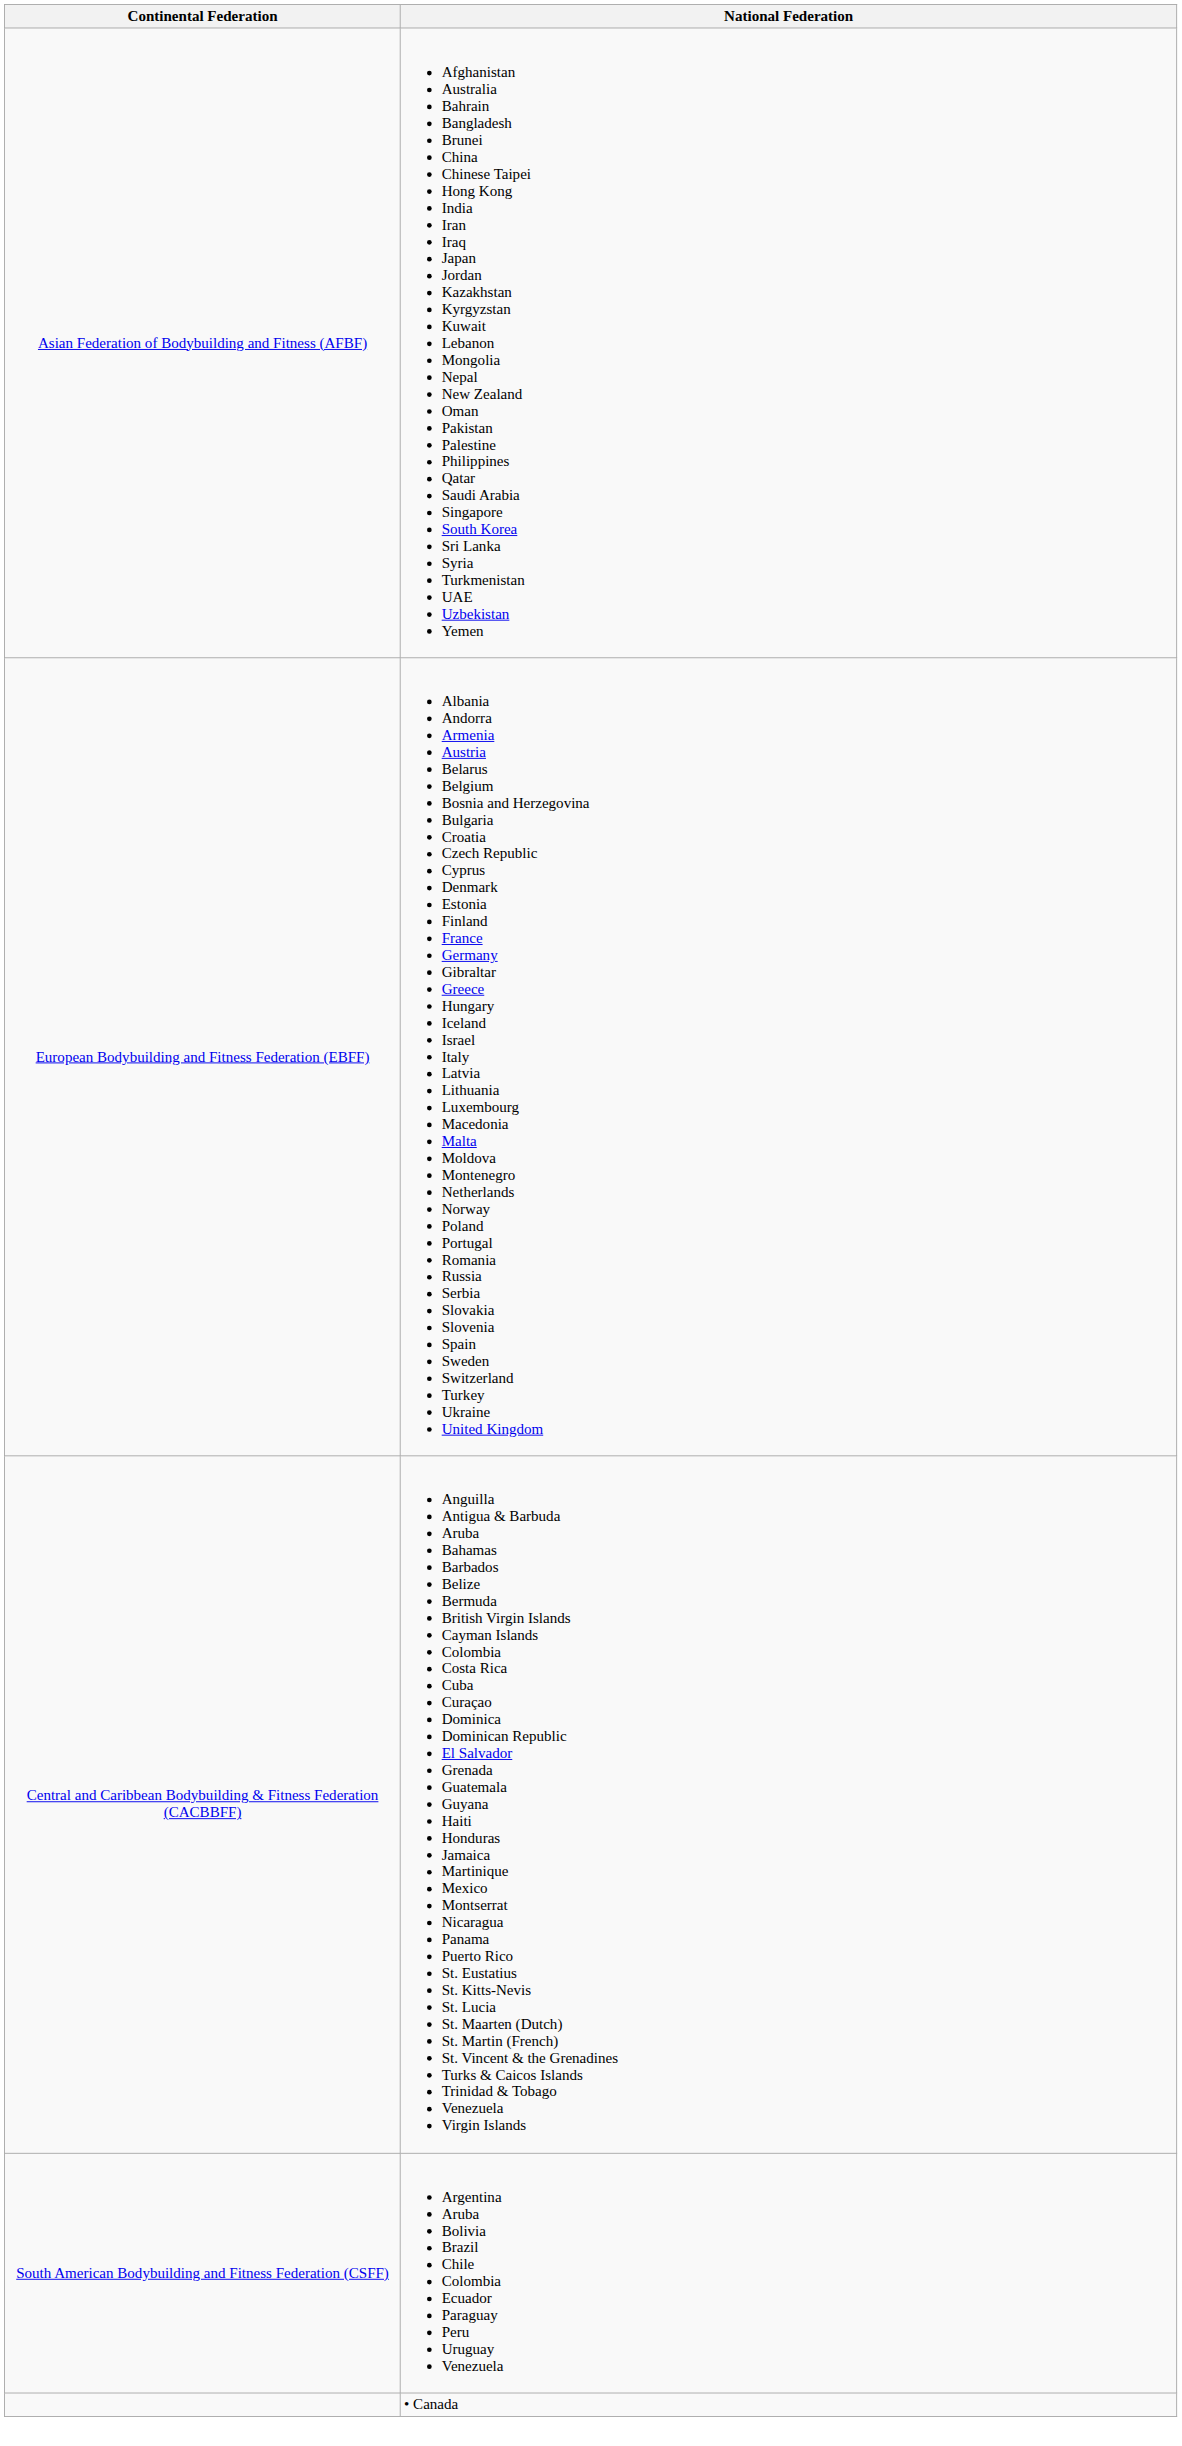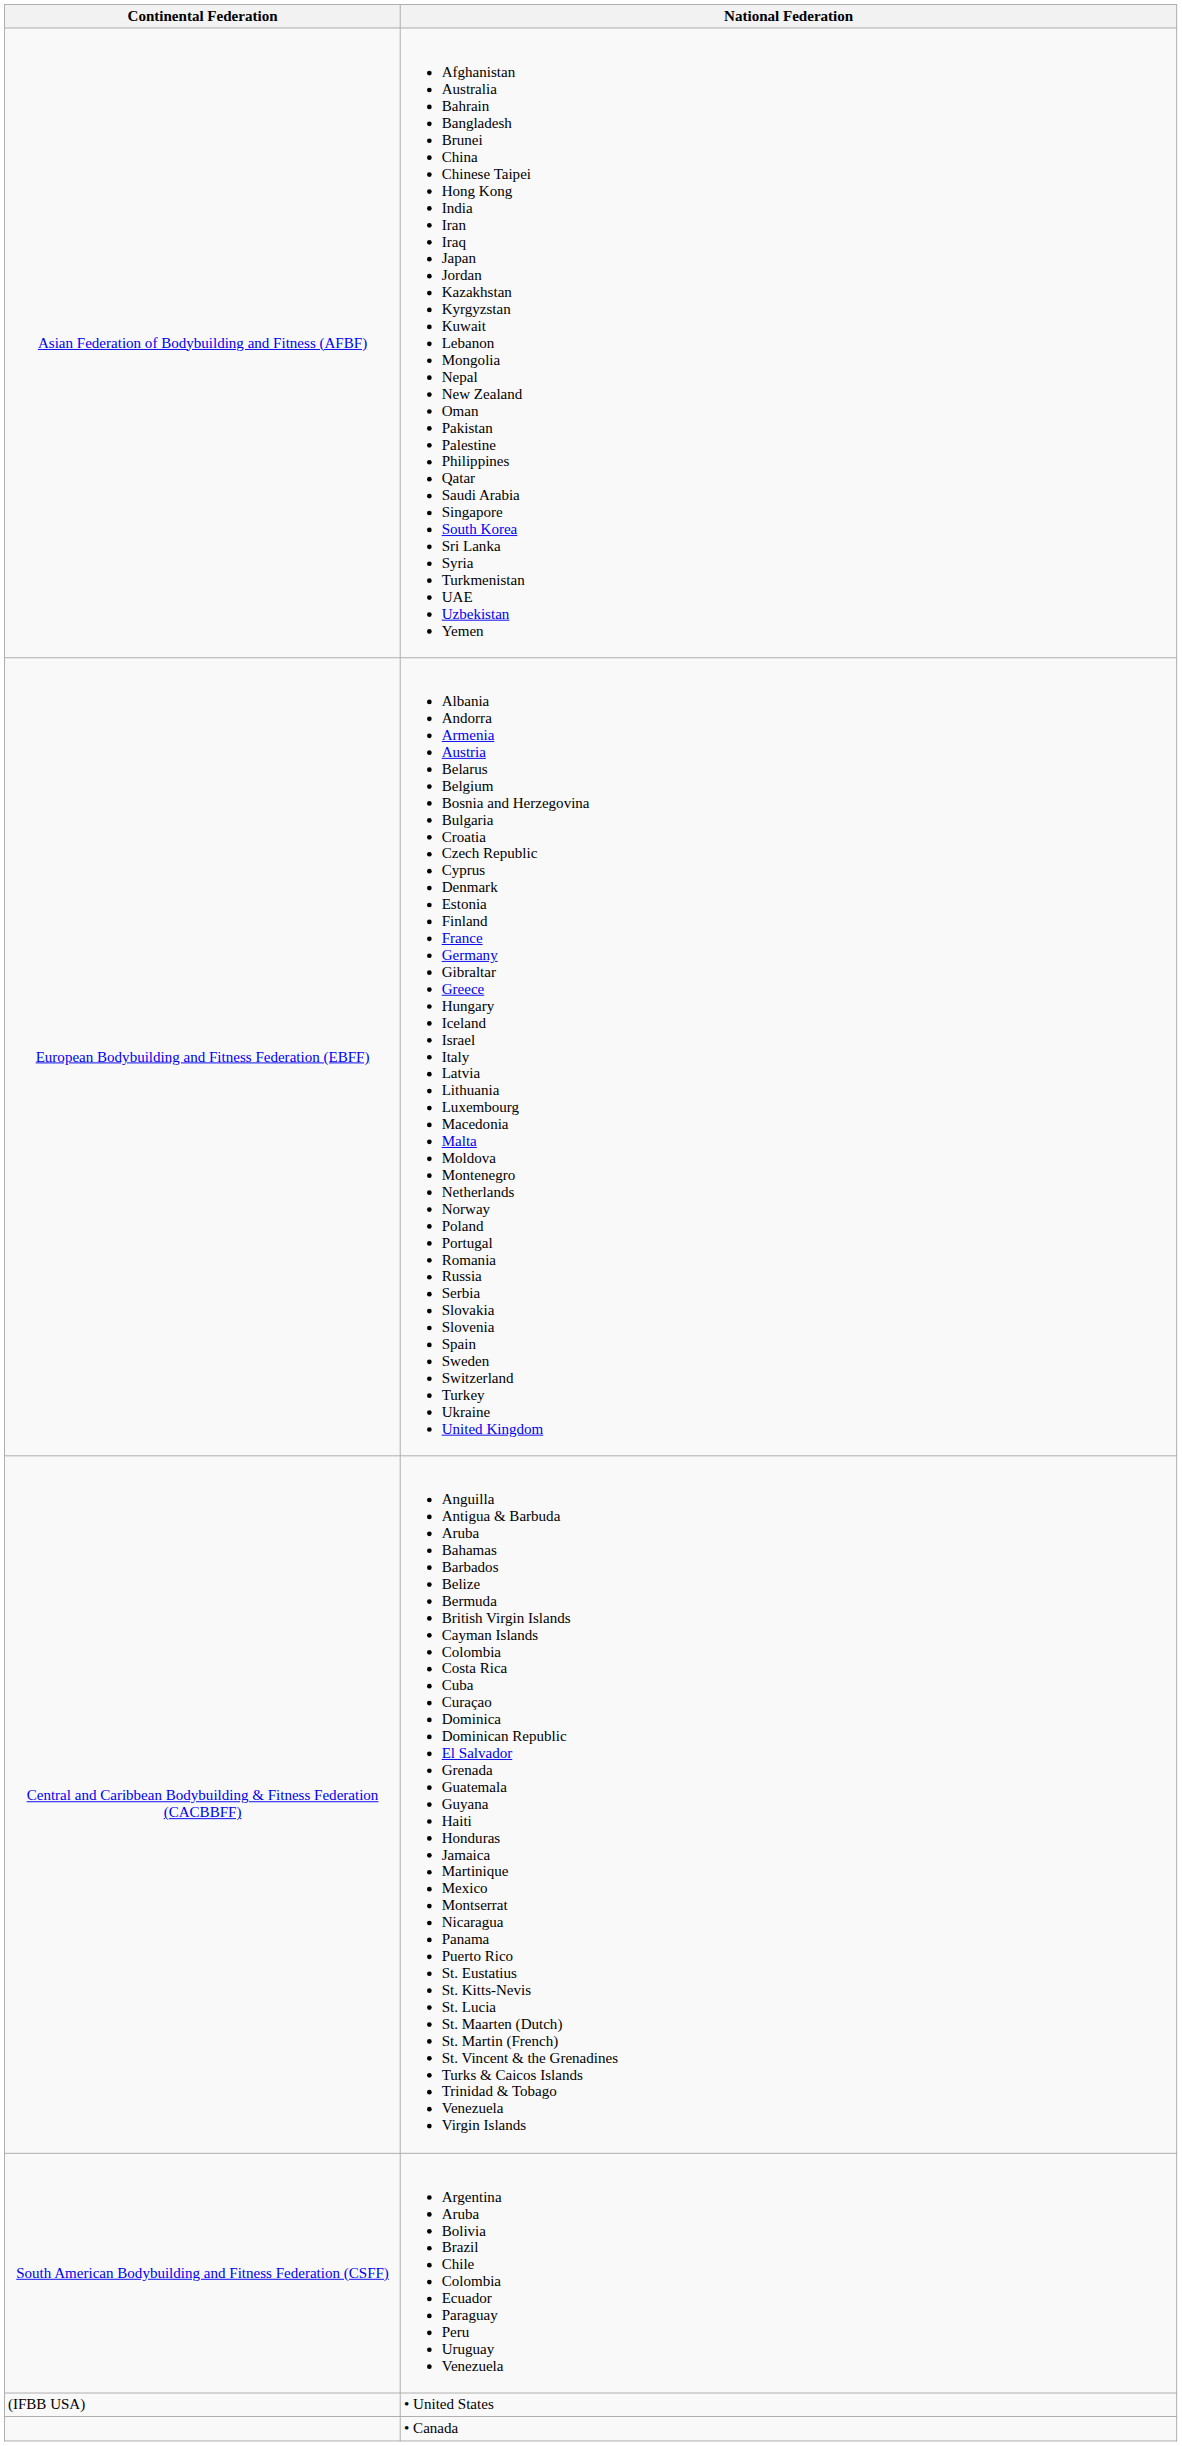+ row: (IFBB USA) | • United States
